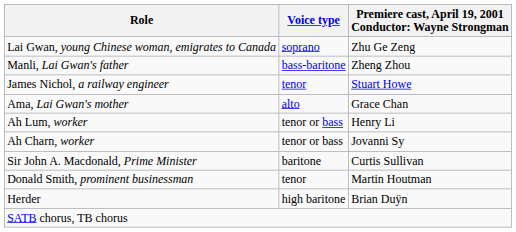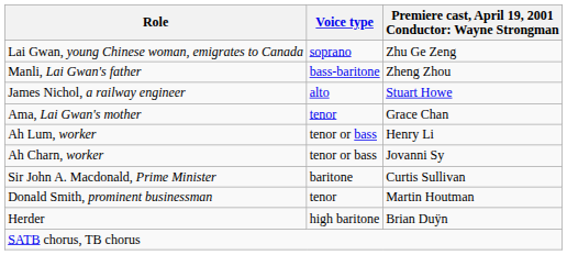James Nichol, a railway engineer | Voice type: tenor -> alto
Ama, Lai Gwan's mother | Voice type: alto -> tenor
